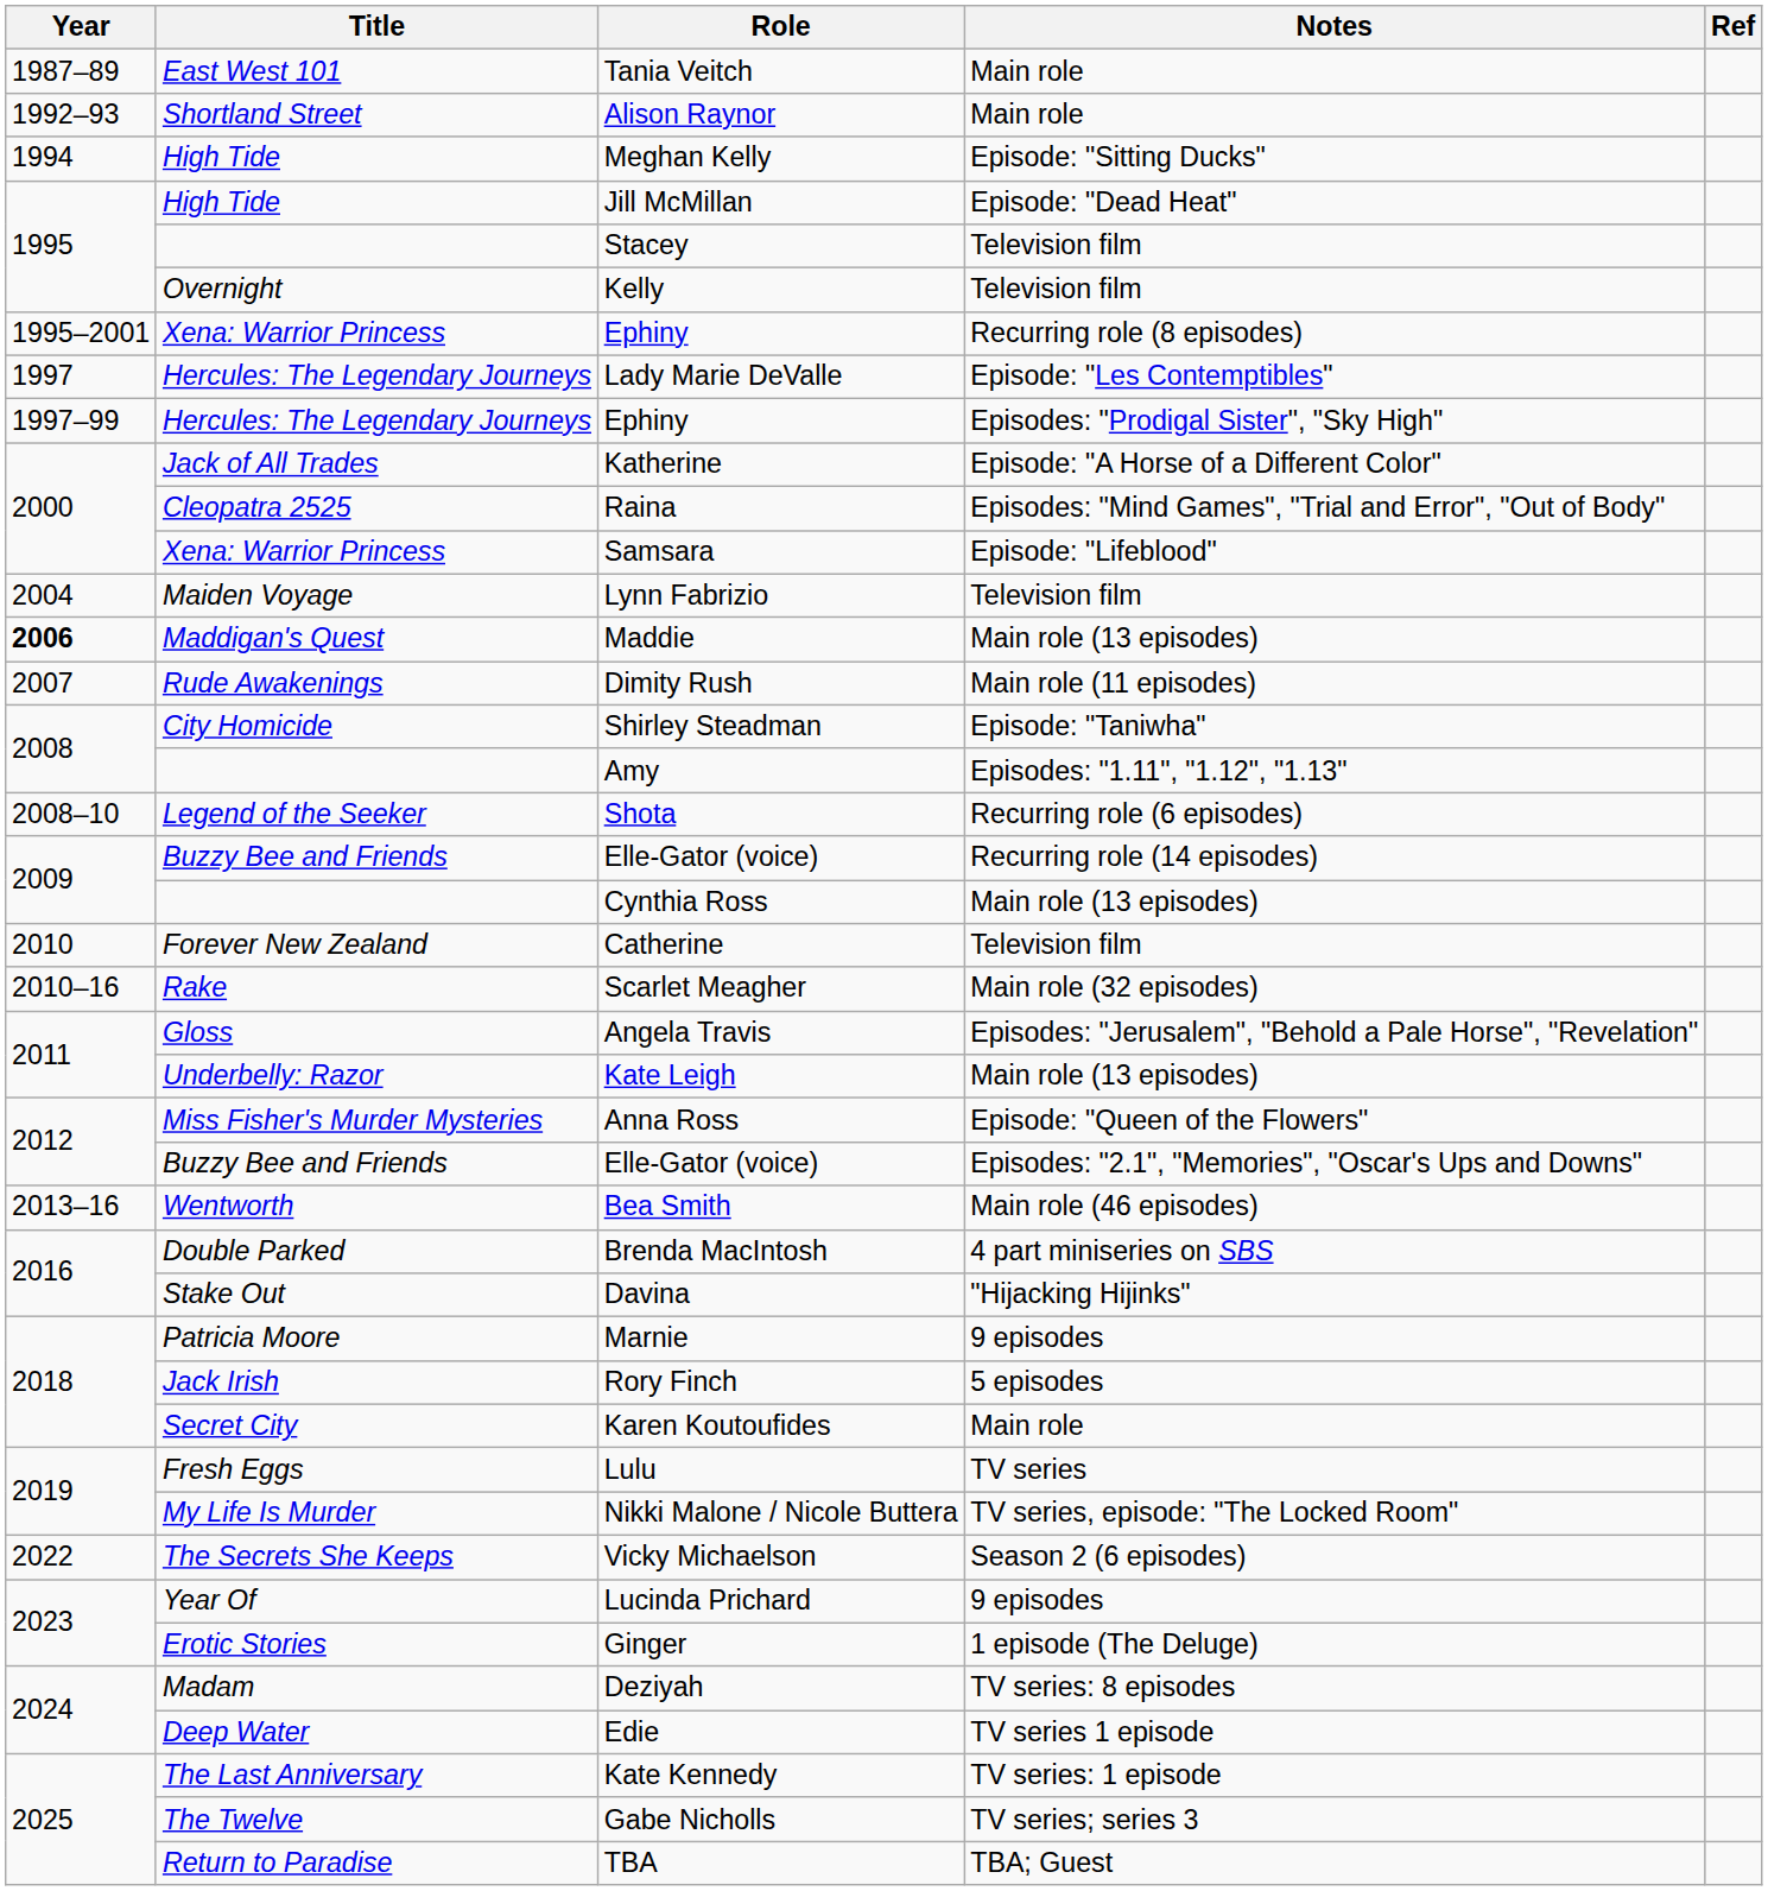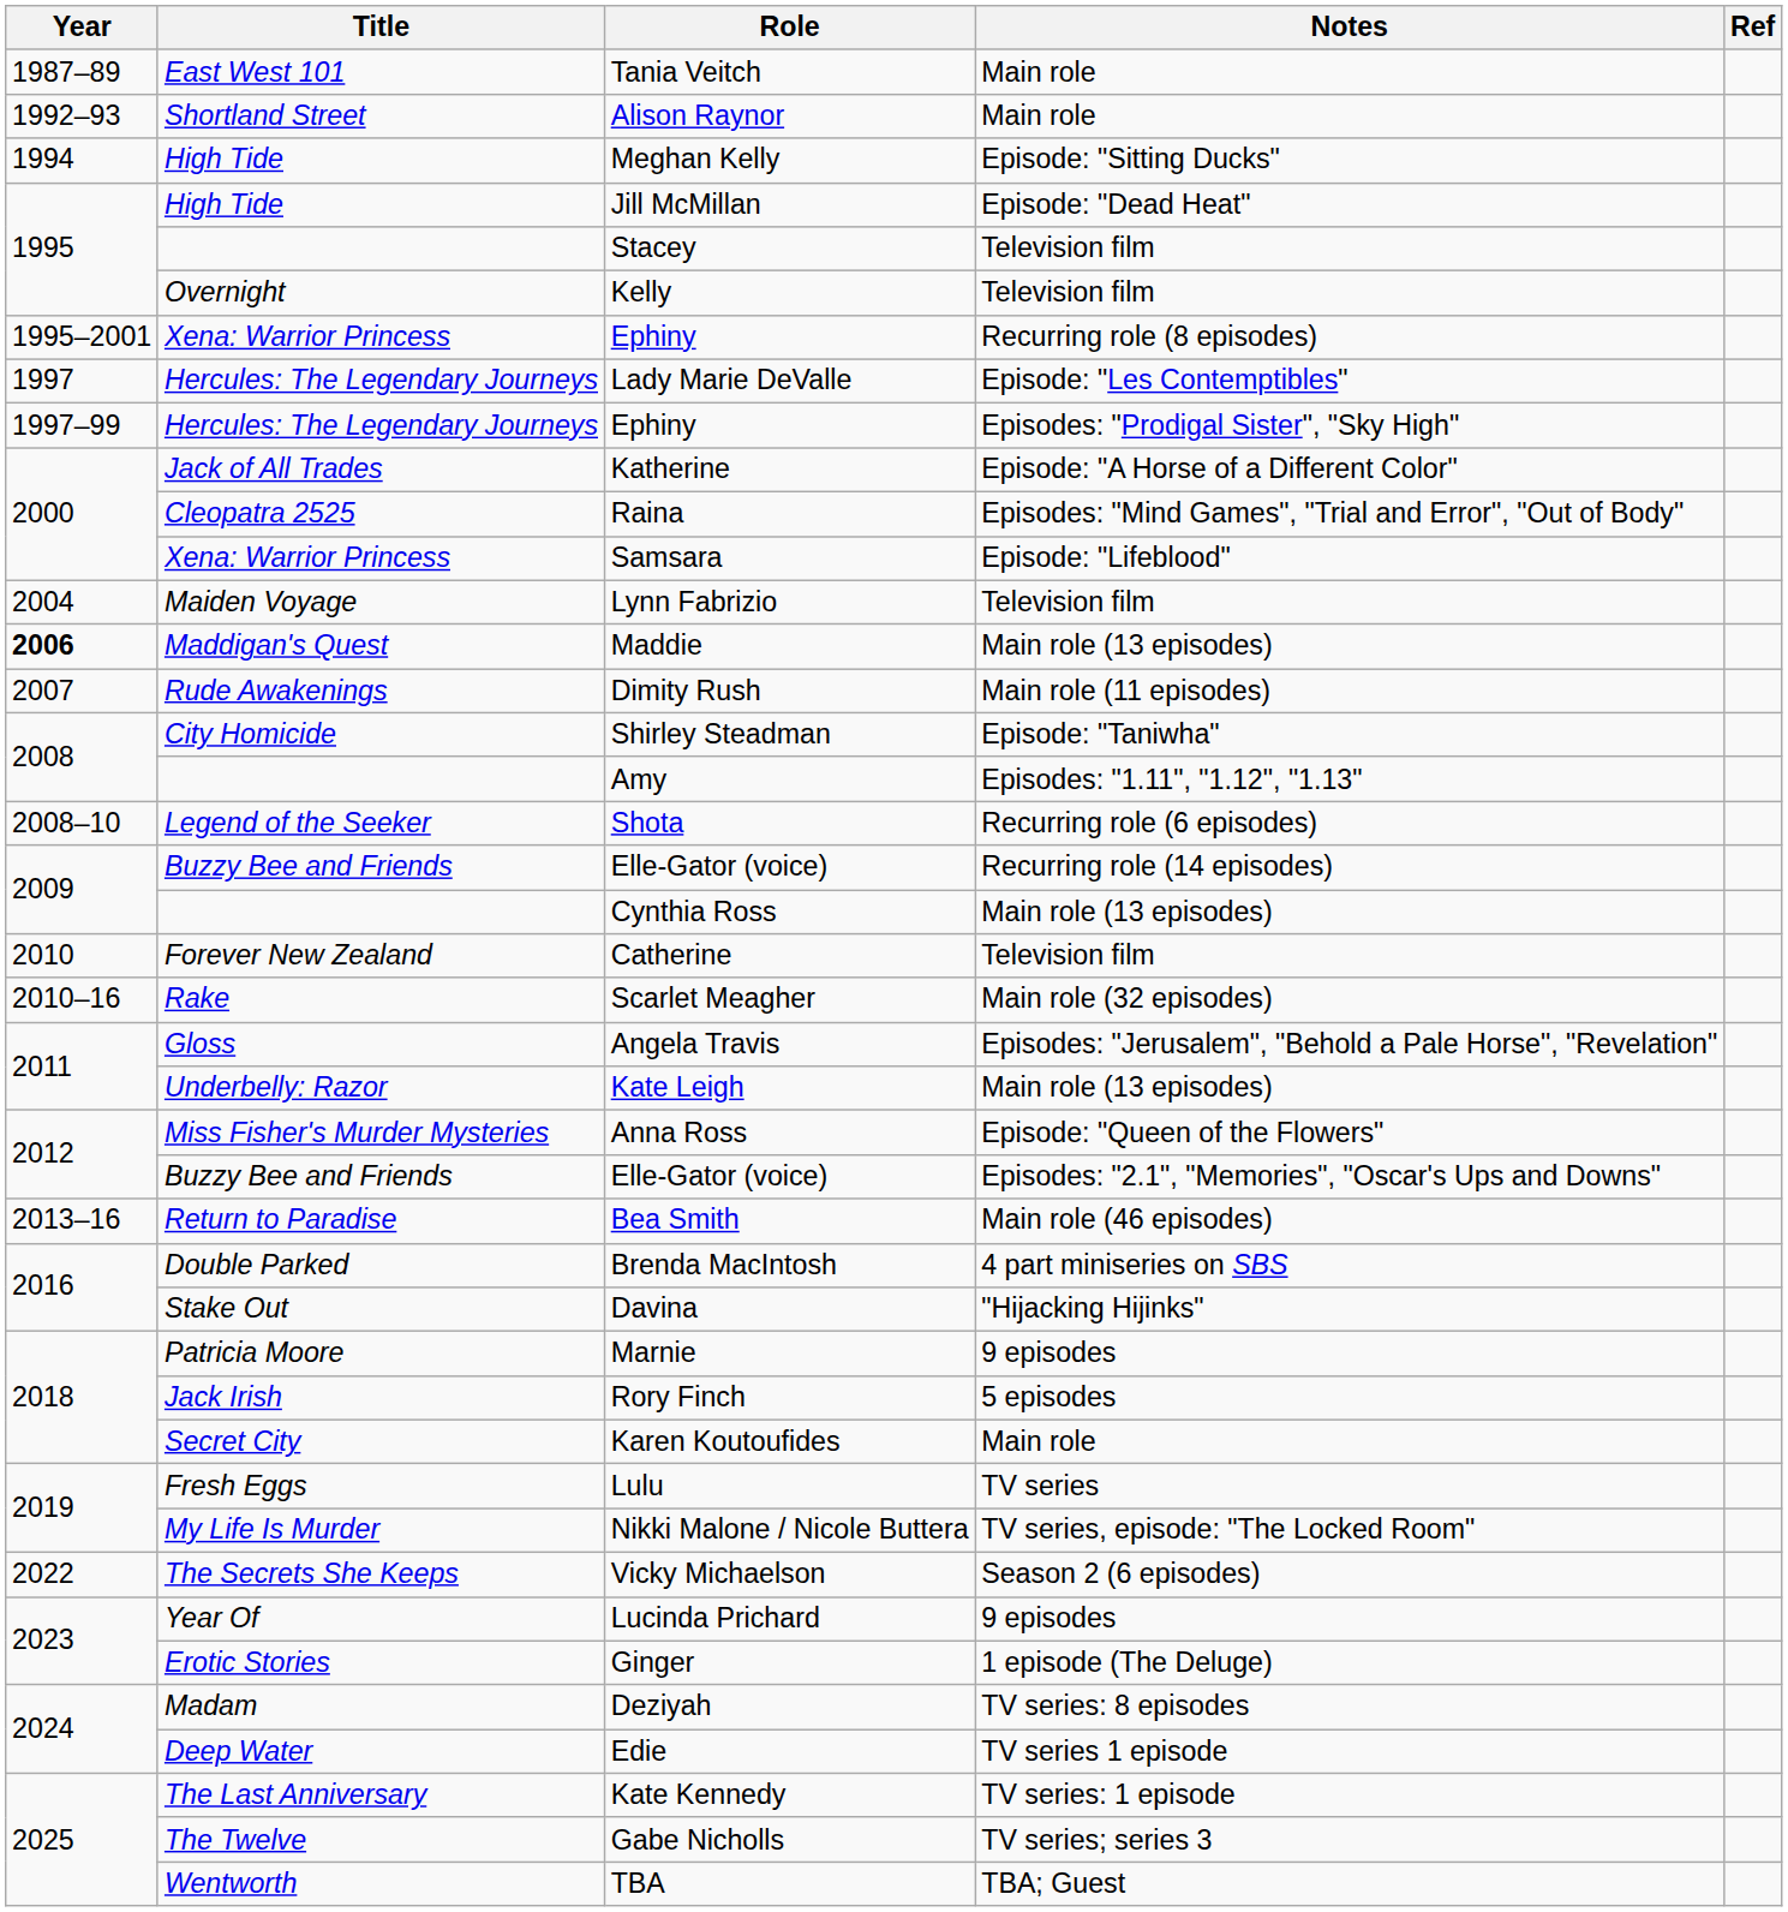Bea Smith | Title: Wentworth -> Return to Paradise
TBA | Title: Return to Paradise -> Wentworth
